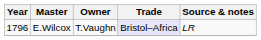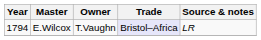E.Wilcox | Year: 1796 -> 1794
